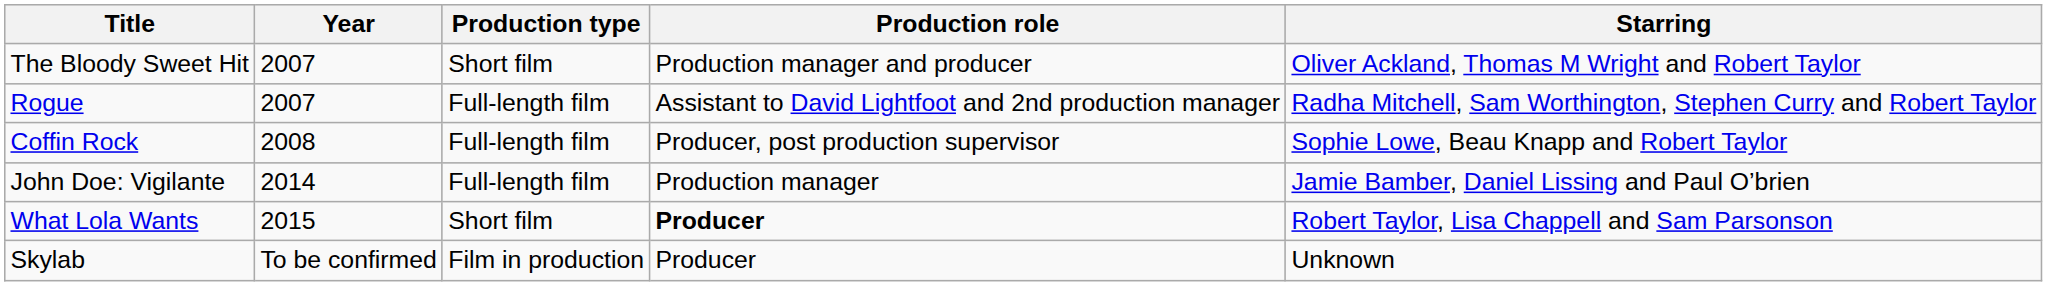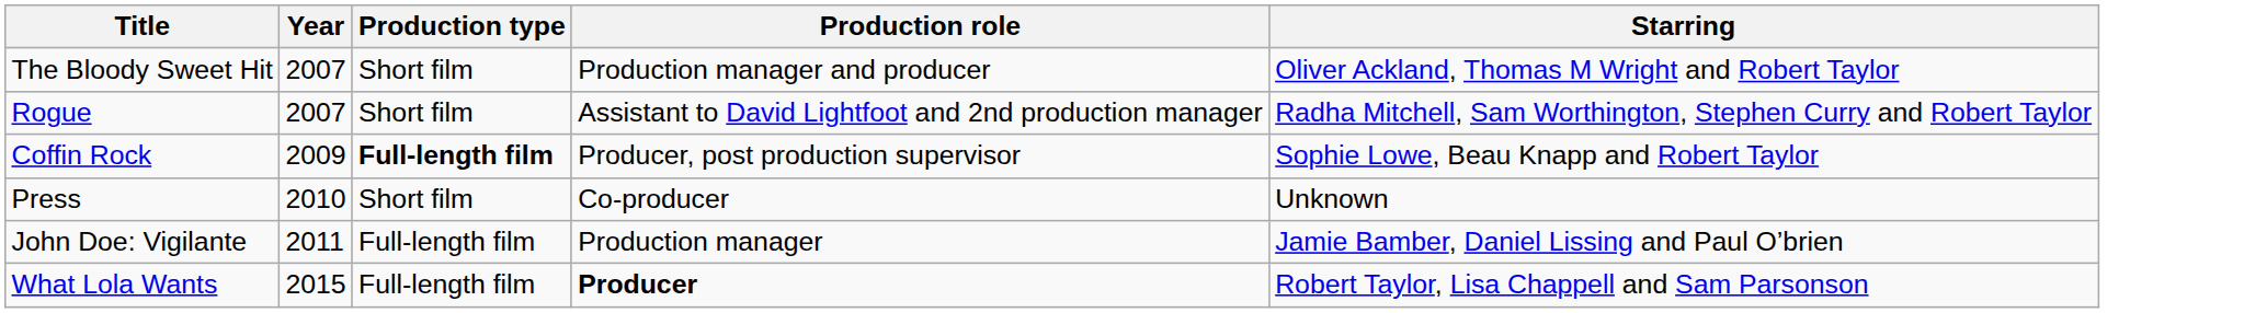Rogue | Production type: Full-length film -> Short film
Coffin Rock | Year: 2008 -> 2009
Coffin Rock | Production type: normal -> bold
+ row: Press | 2010 | Short film | Co-producer | Unknown
John Doe: Vigilante | Year: 2014 -> 2011
What Lola Wants | Production type: Short film -> Full-length film
- row: Skylab | To be confirmed | Film in production | Producer | Unknown
